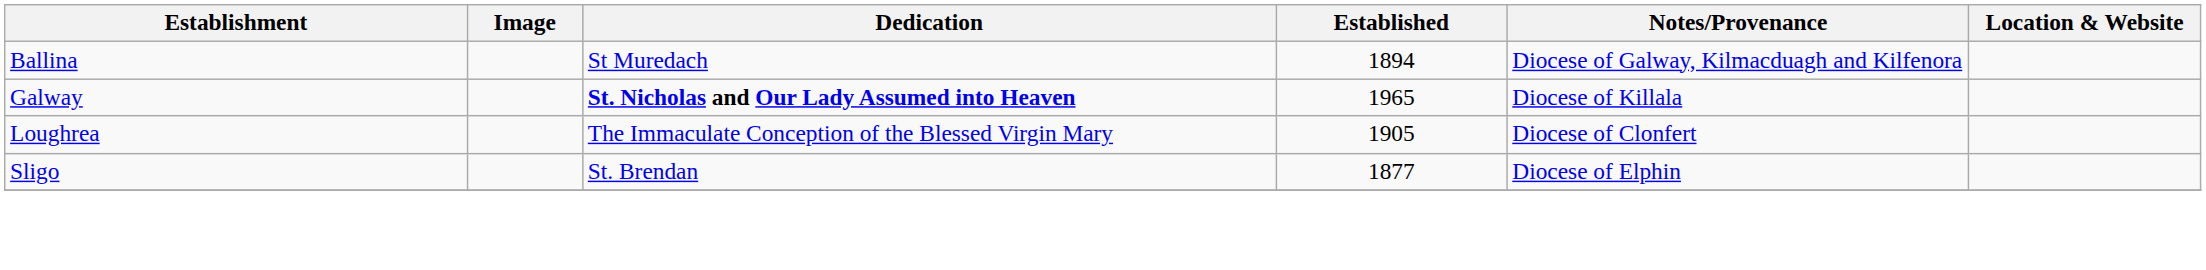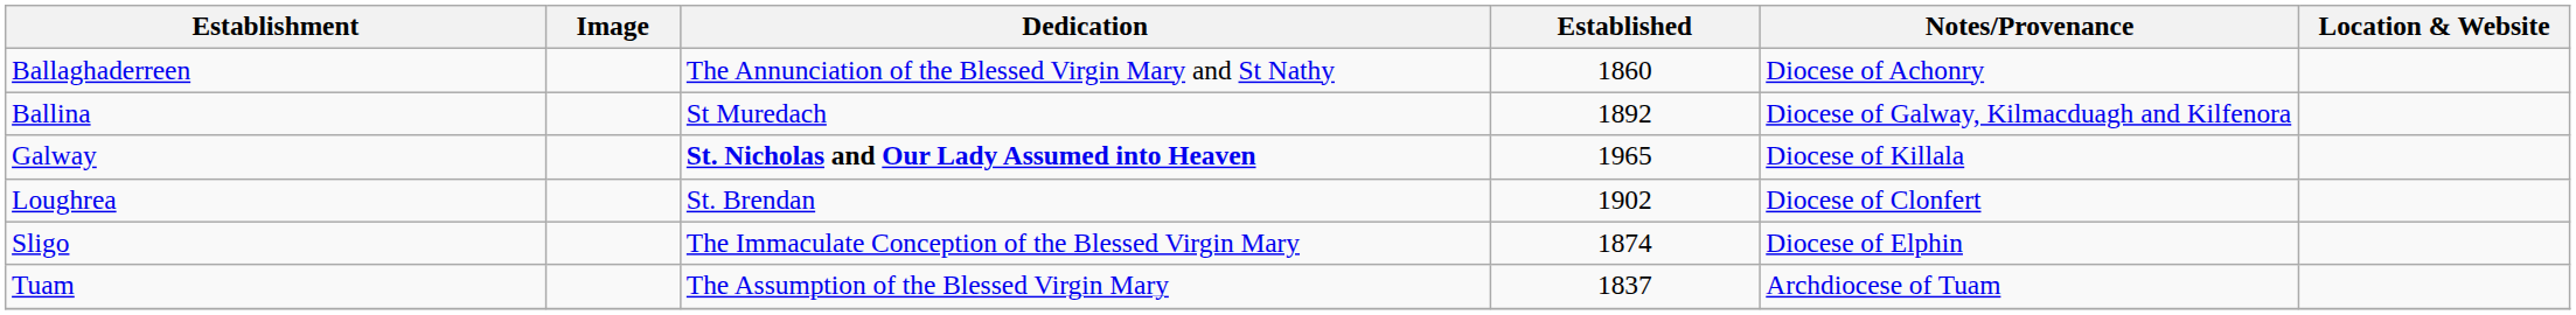+ row: Ballaghaderreen | The Annunciation of the Blessed Virgin Mary and St Nathy | 1860 | Diocese of Achonry
Ballina | Established: 1894 -> 1892
Loughrea | Dedication: The Immaculate Conception of the Blessed Virgin Mary -> St. Brendan
Loughrea | Established: 1905 -> 1902
Sligo | Dedication: St. Brendan -> The Immaculate Conception of the Blessed Virgin Mary
Sligo | Established: 1877 -> 1874
+ row: Tuam | The Assumption of the Blessed Virgin Mary | 1837 | Archdiocese of Tuam
